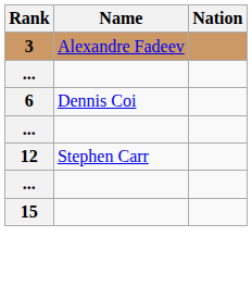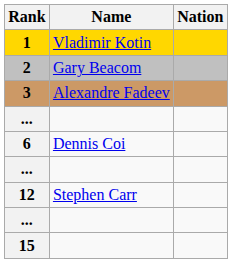+ row: 1 | Vladimir Kotin
+ row: 2 | Gary Beacom
